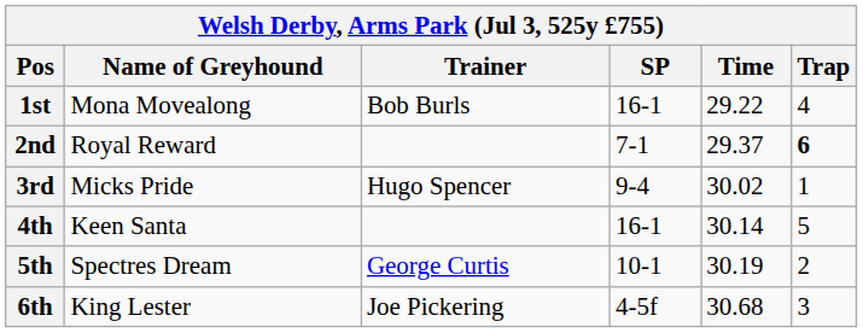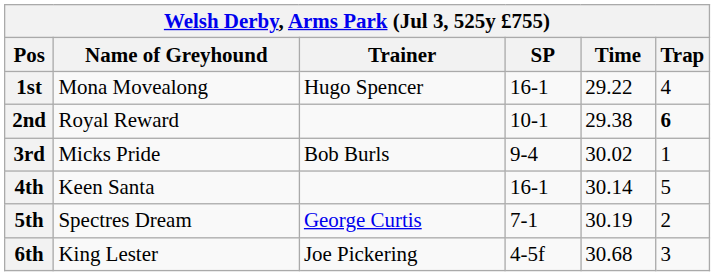1st | Trainer: Bob Burls -> Hugo Spencer
2nd | SP: 7-1 -> 10-1
2nd | Time: 29.37 -> 29.38
3rd | Trainer: Hugo Spencer -> Bob Burls
5th | SP: 10-1 -> 7-1
